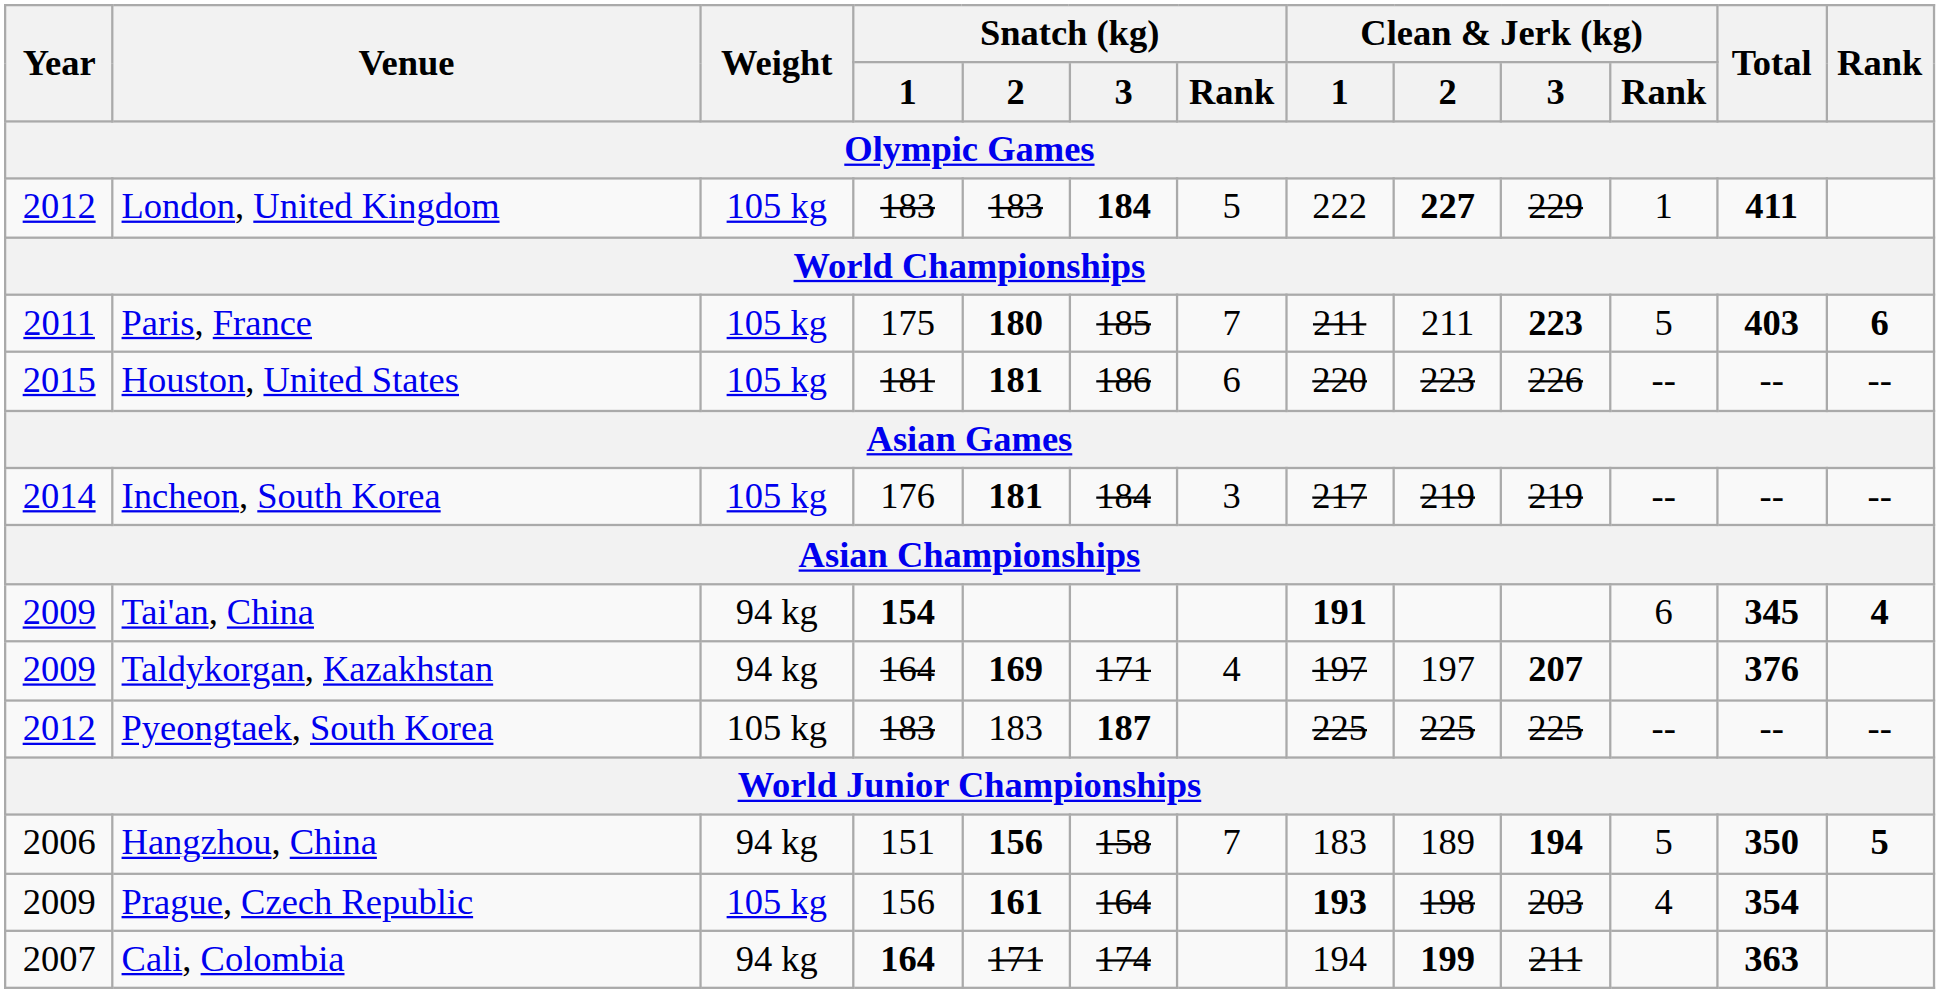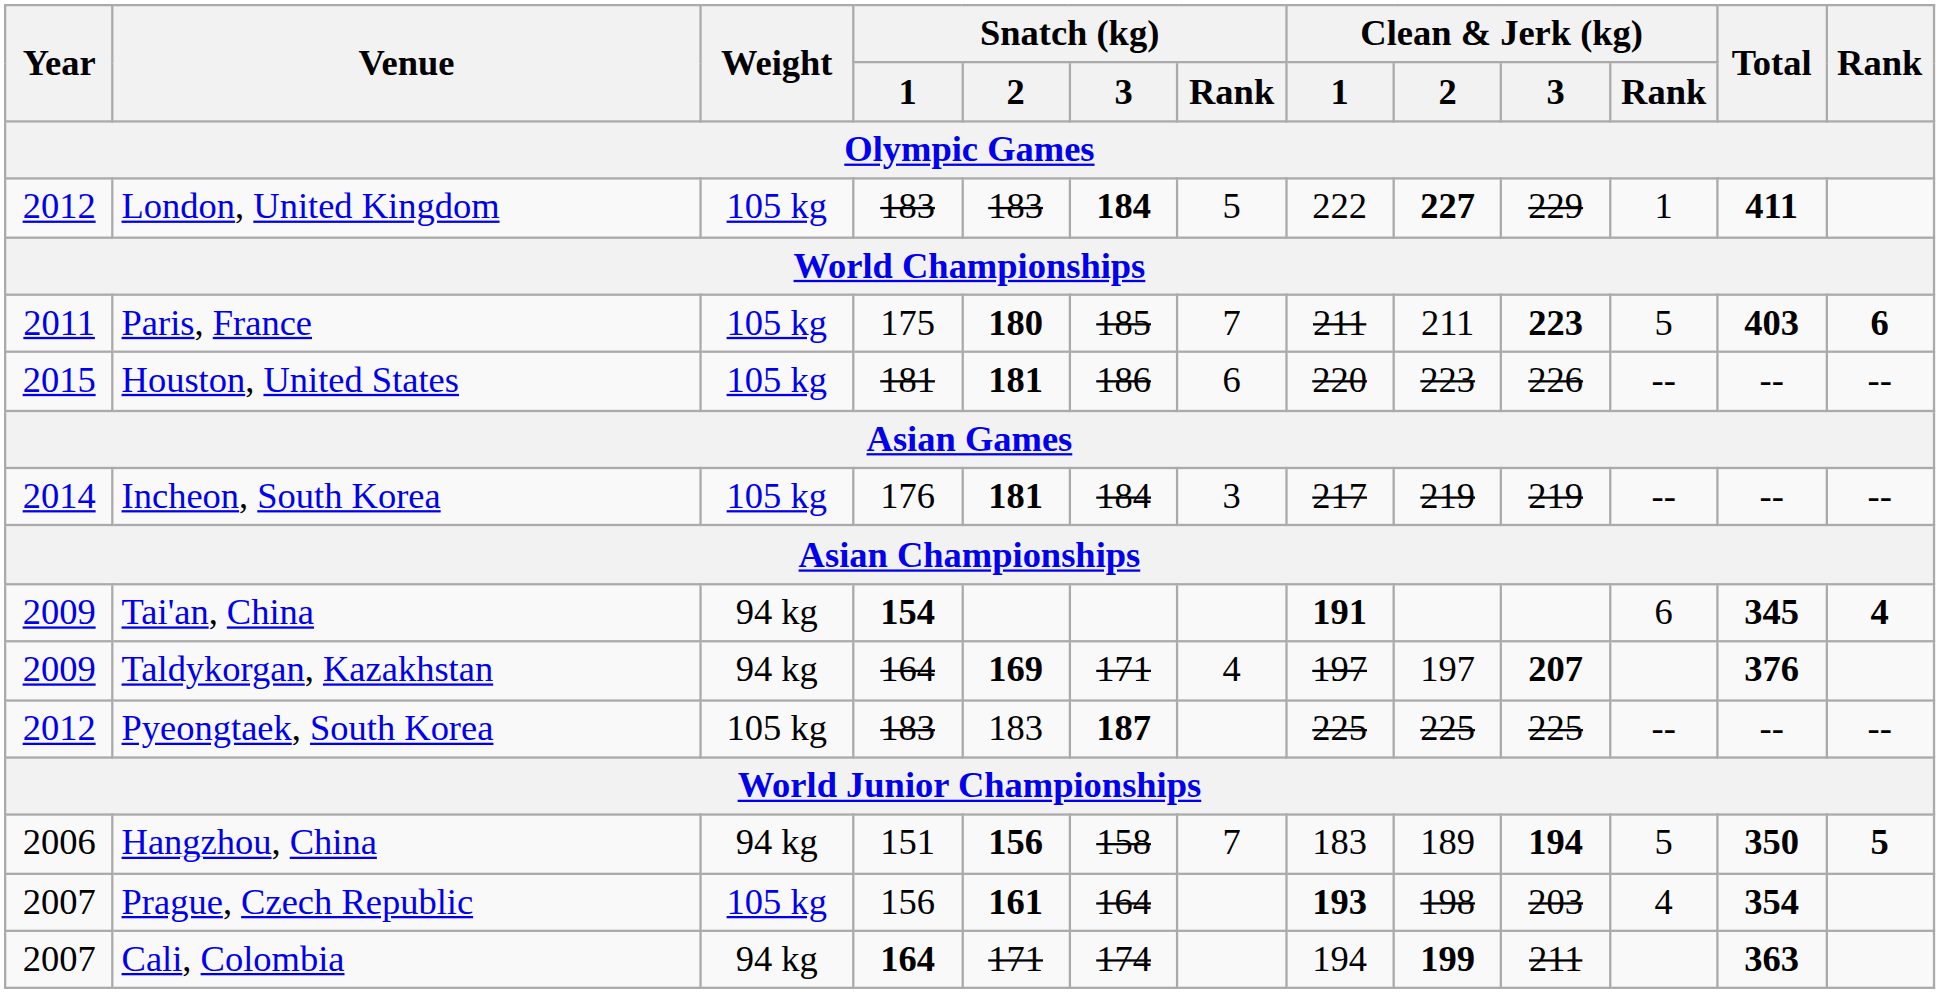Prague, Czech Republic | Year: 2009 -> 2007
